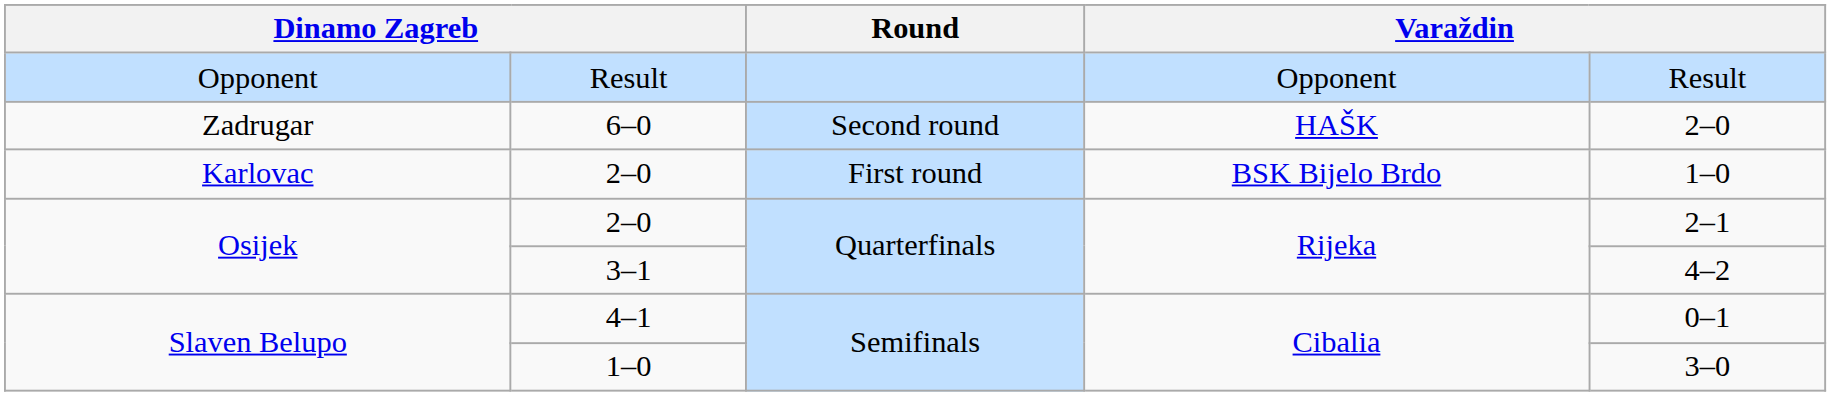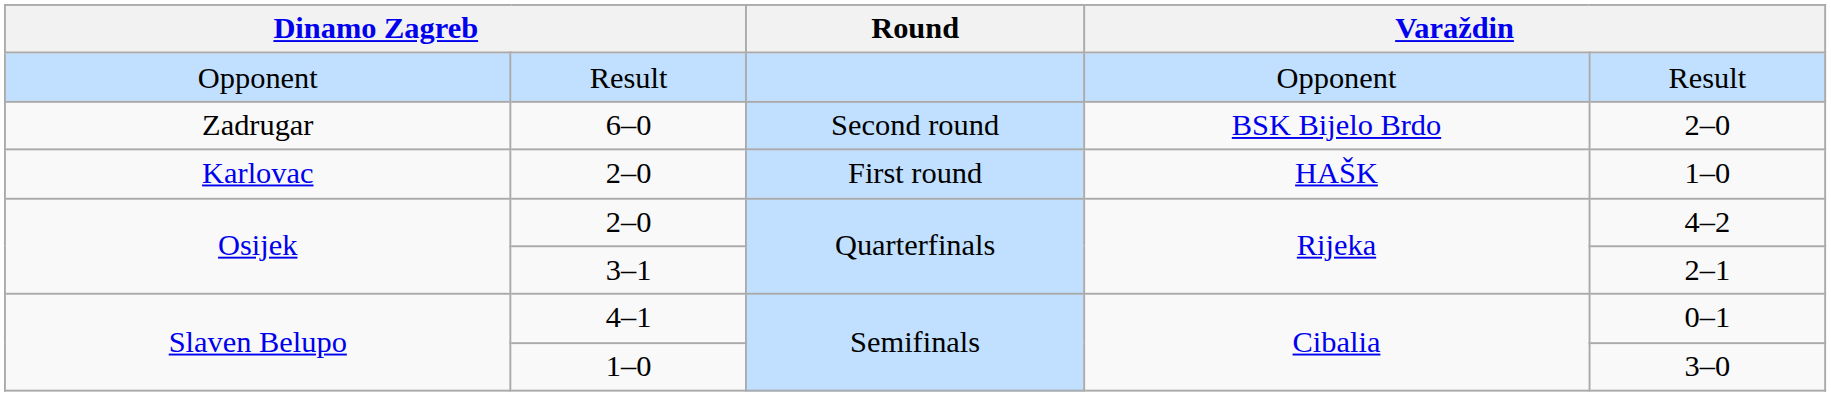6–0 | column 4: HAŠK -> BSK Bijelo Brdo
Karlovac / 2–0 | column 4: BSK Bijelo Brdo -> HAŠK
Osijek / 2–0 | column 5: 2–1 -> 4–2
3–1 | column 5: 4–2 -> 2–1
